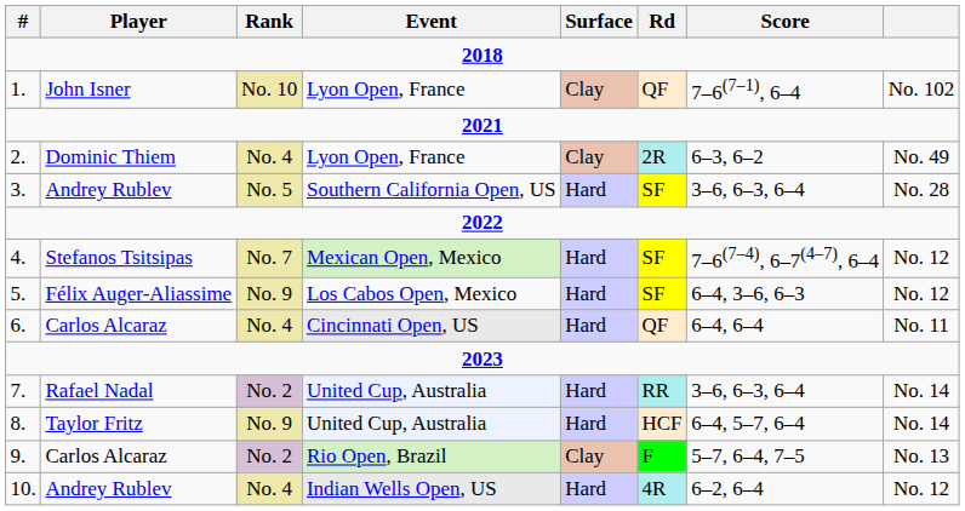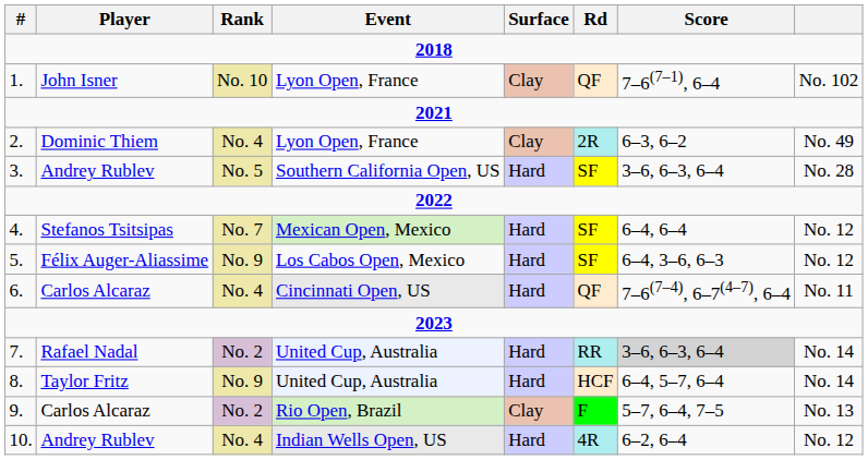4. | Score: 7–6(7–4), 6–7(4–7), 6–4 -> 6–4, 6–4
6. | Score: 6–4, 6–4 -> 7–6(7–4), 6–7(4–7), 6–4
7. | Score: no background -> lightgrey background
